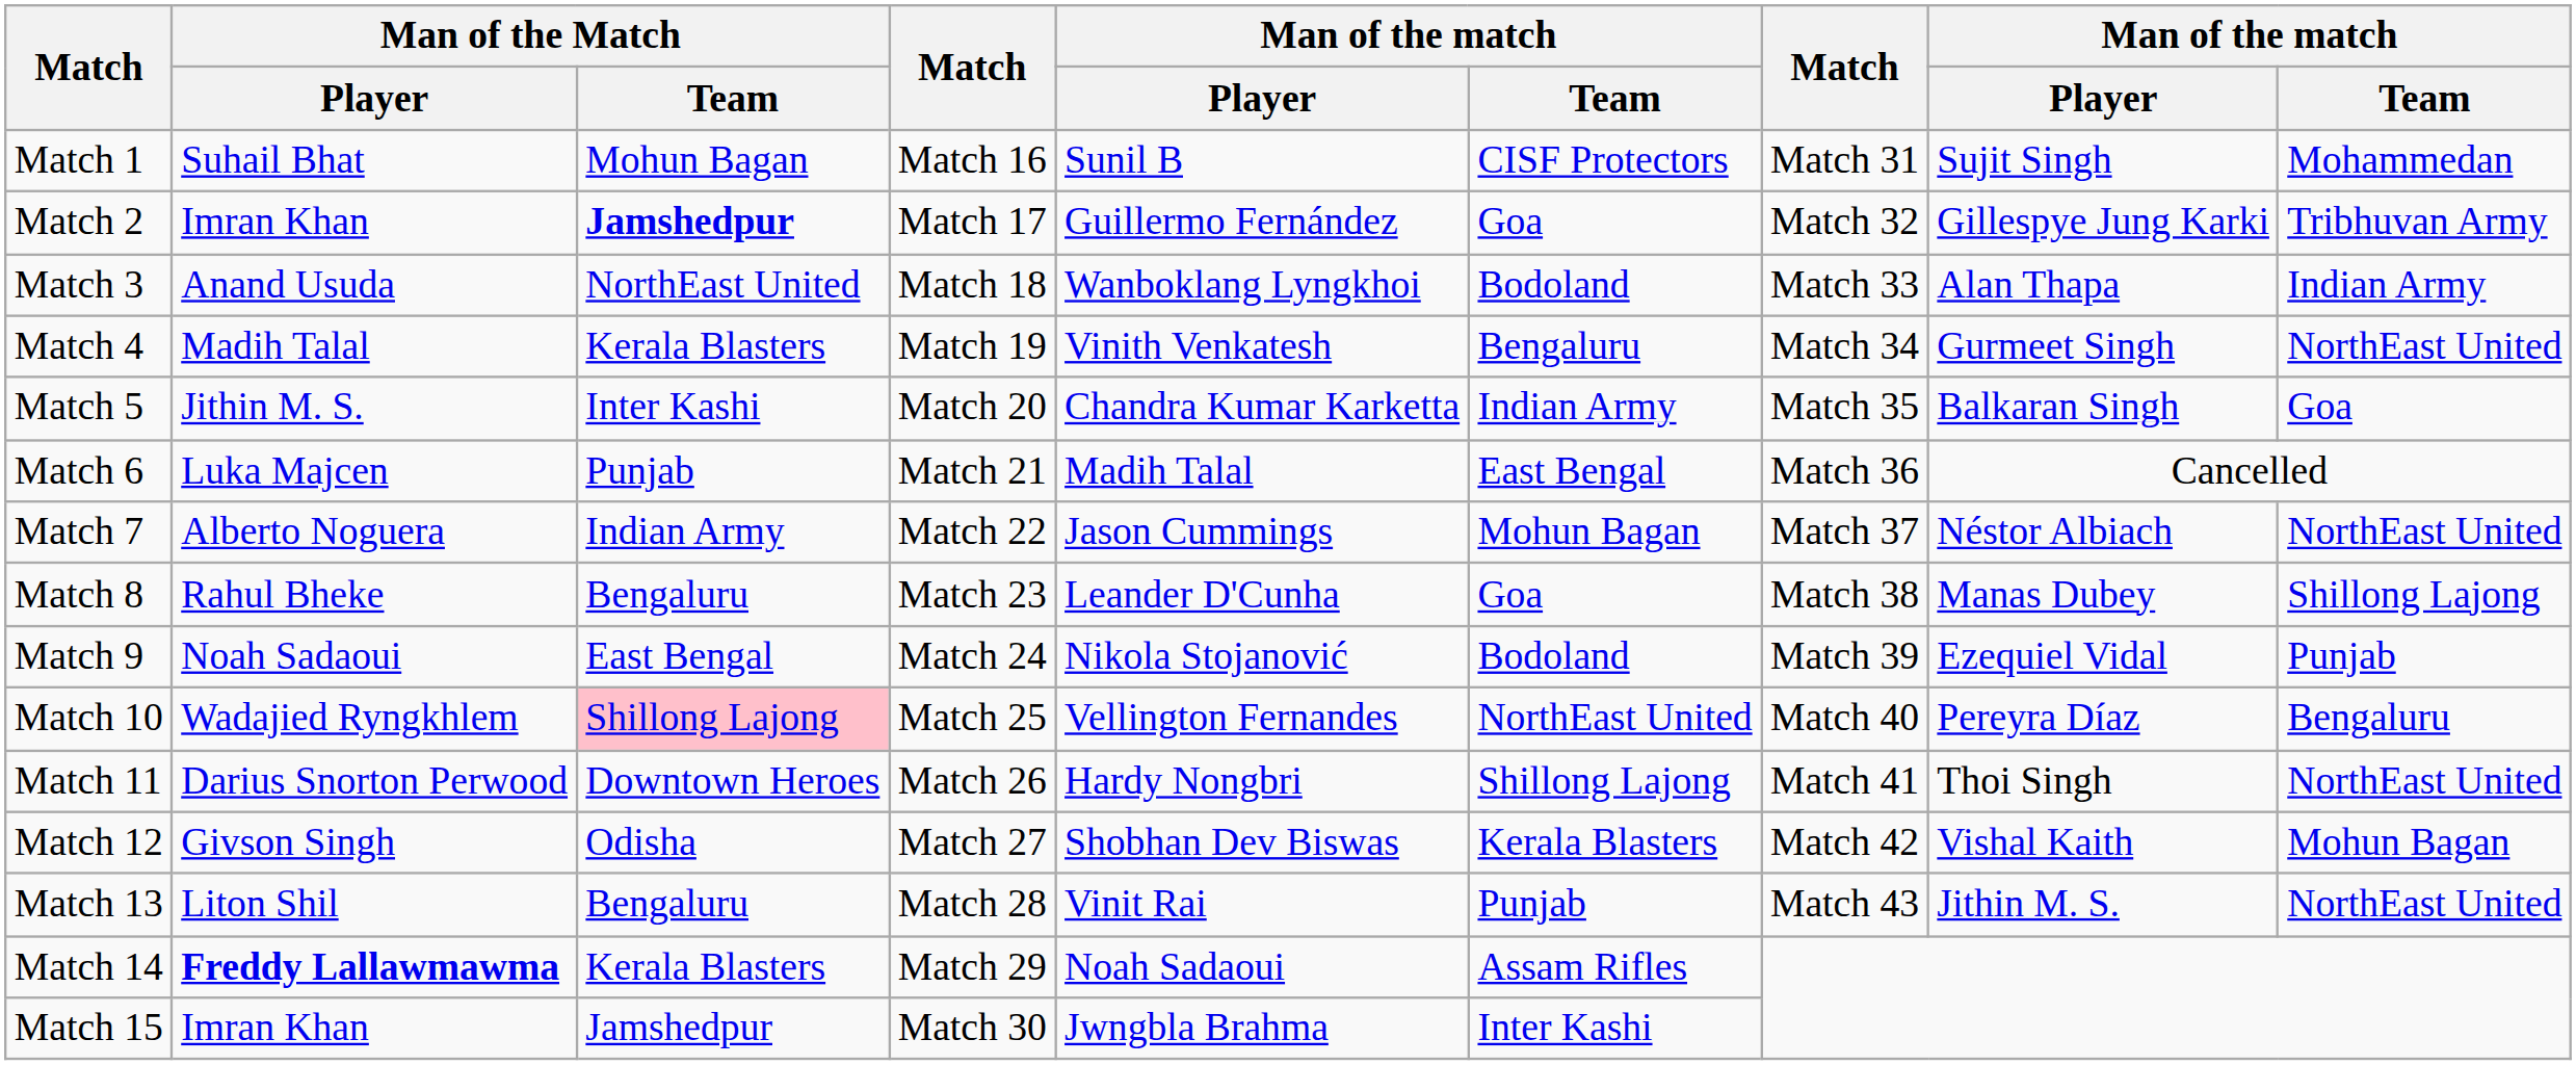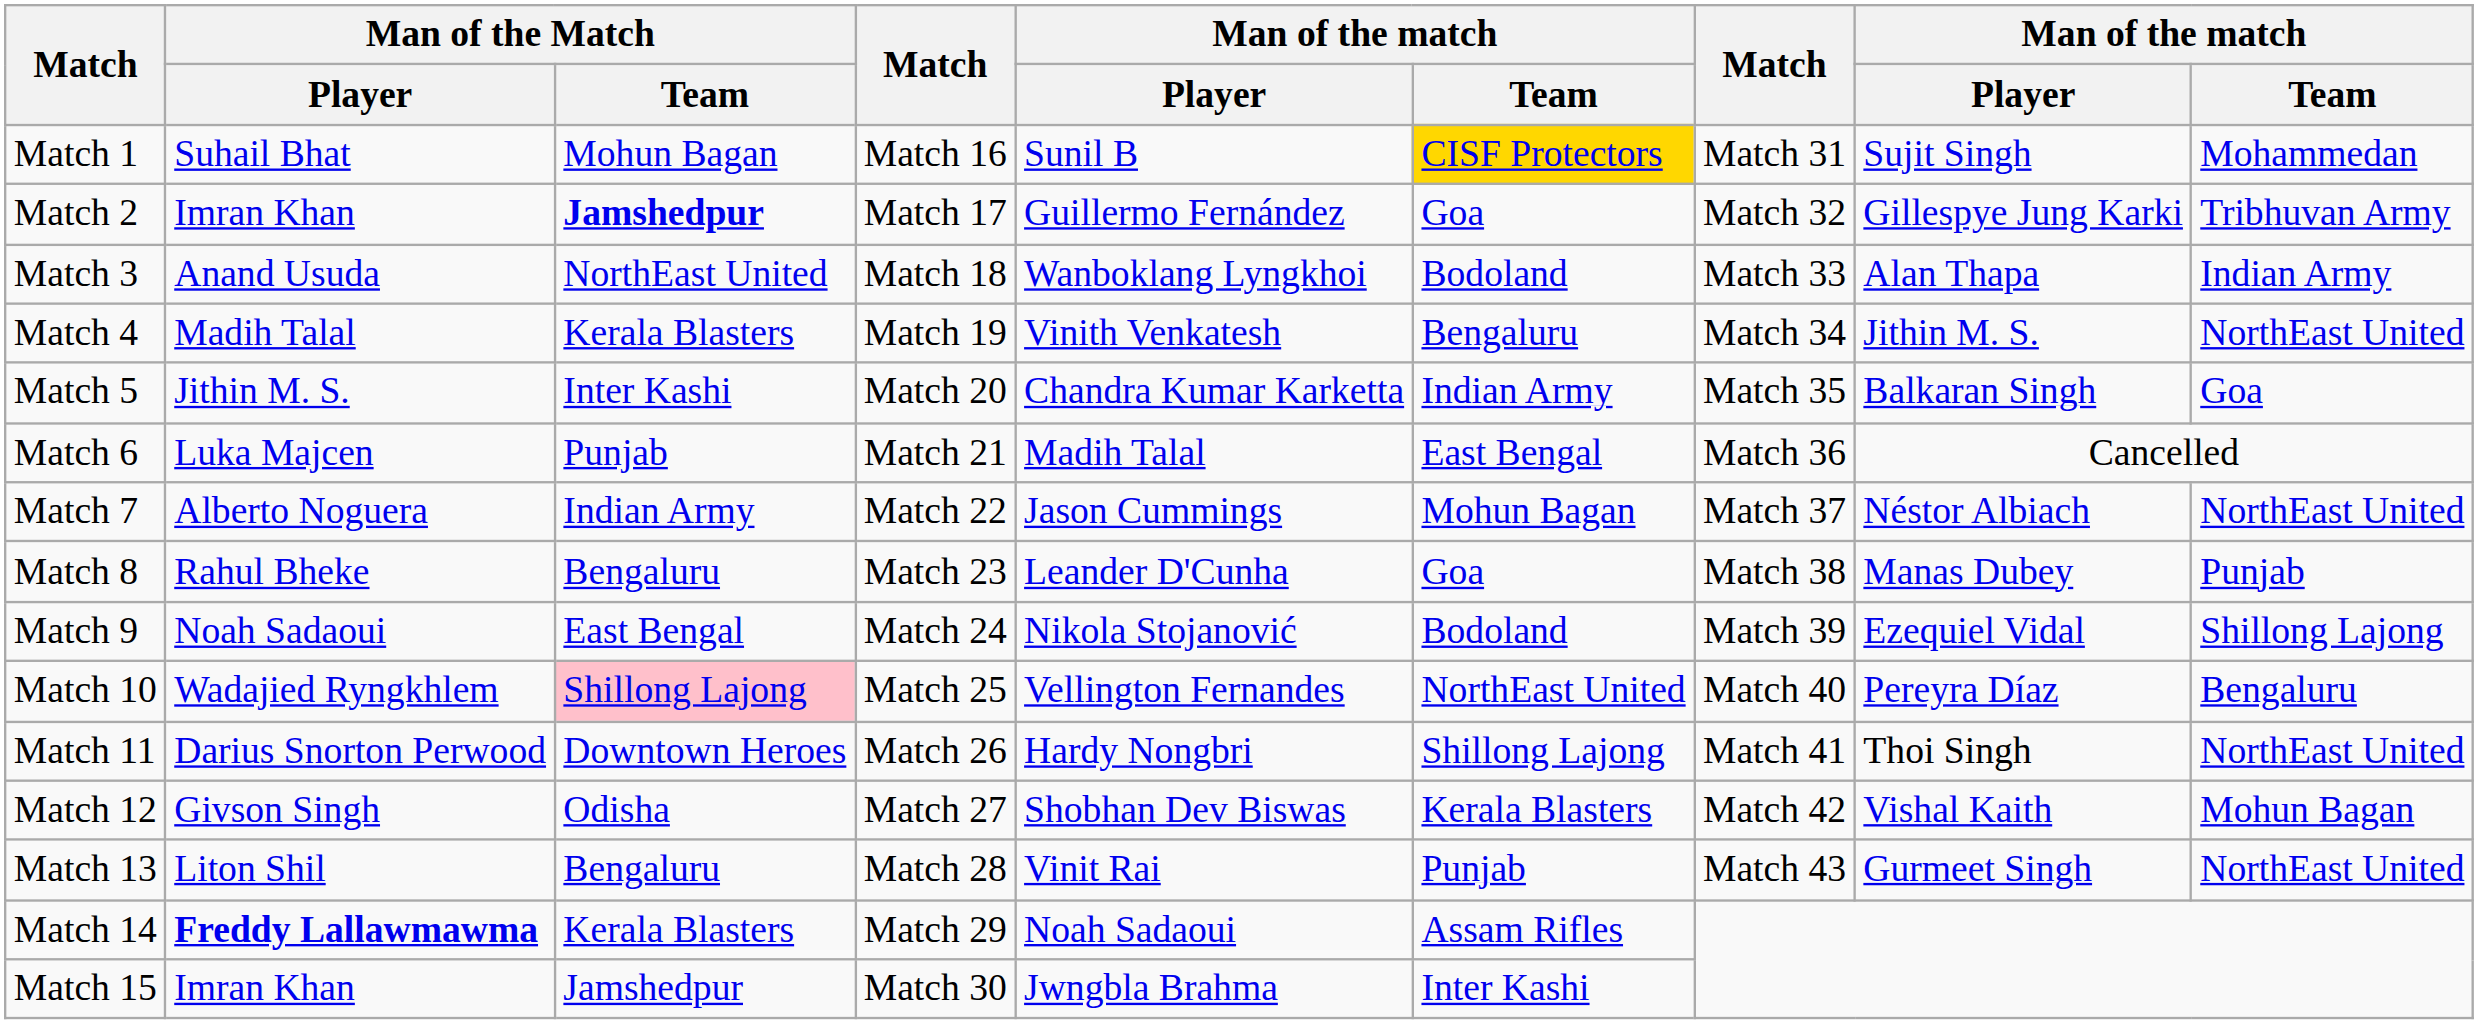Match 1 | column 6: no background -> gold background
Match 4 | column 8: Gurmeet Singh -> Jithin M. S.
Match 8 | column 9: Shillong Lajong -> Punjab
Match 9 | column 9: Punjab -> Shillong Lajong
Match 13 | column 8: Jithin M. S. -> Gurmeet Singh
